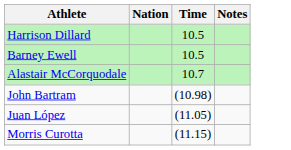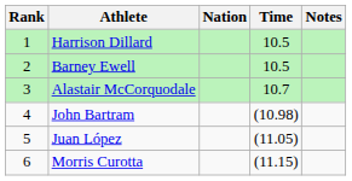+ column: Rank | 1 | 2 | 3 | 4 | 5 | 6
